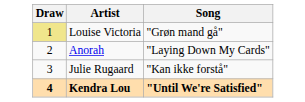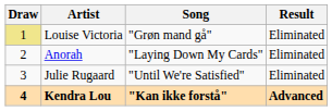+ column: Result | Eliminated | Eliminated | Eliminated | Advanced
Julie Rugaard | Song: "Kan ikke forstå" -> "Until We're Satisfied"
Kendra Lou | Song: "Until We're Satisfied" -> "Kan ikke forstå"
